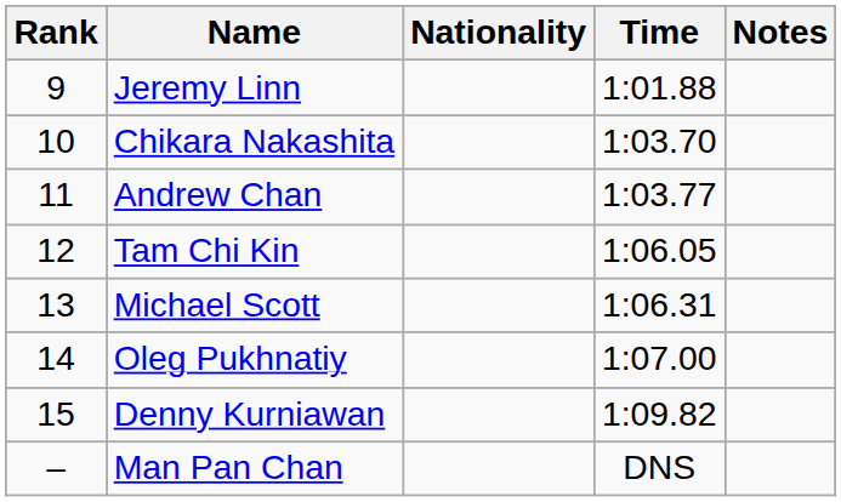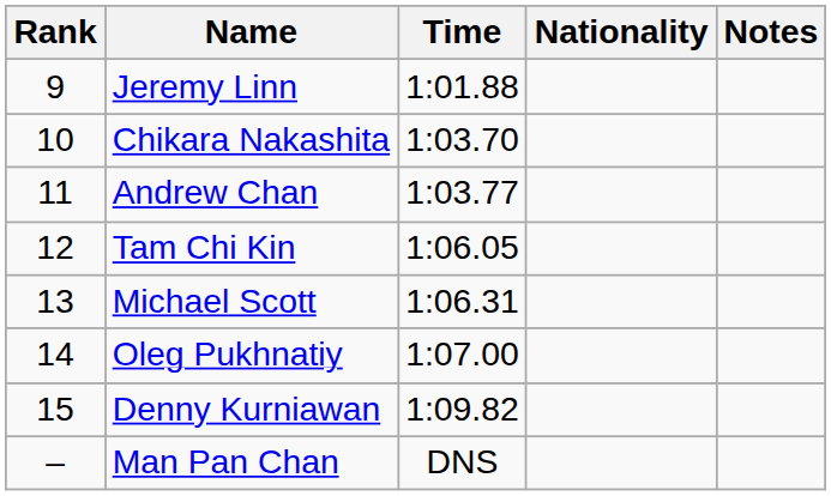columns swapped: Nationality <-> Time
